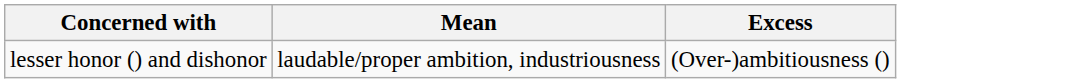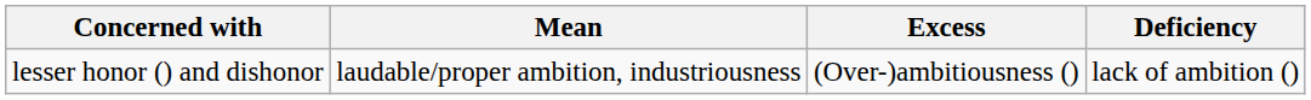+ column: Deficiency | lack of ambition ()
